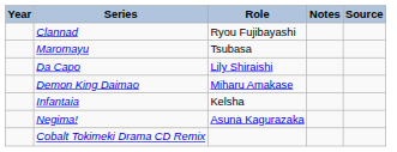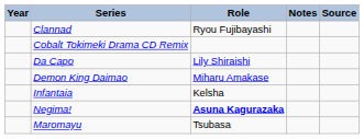rows swapped: Cobalt Tokimeki Drama CD Remix <-> Maromayu
Negima! | Role: normal -> bold
